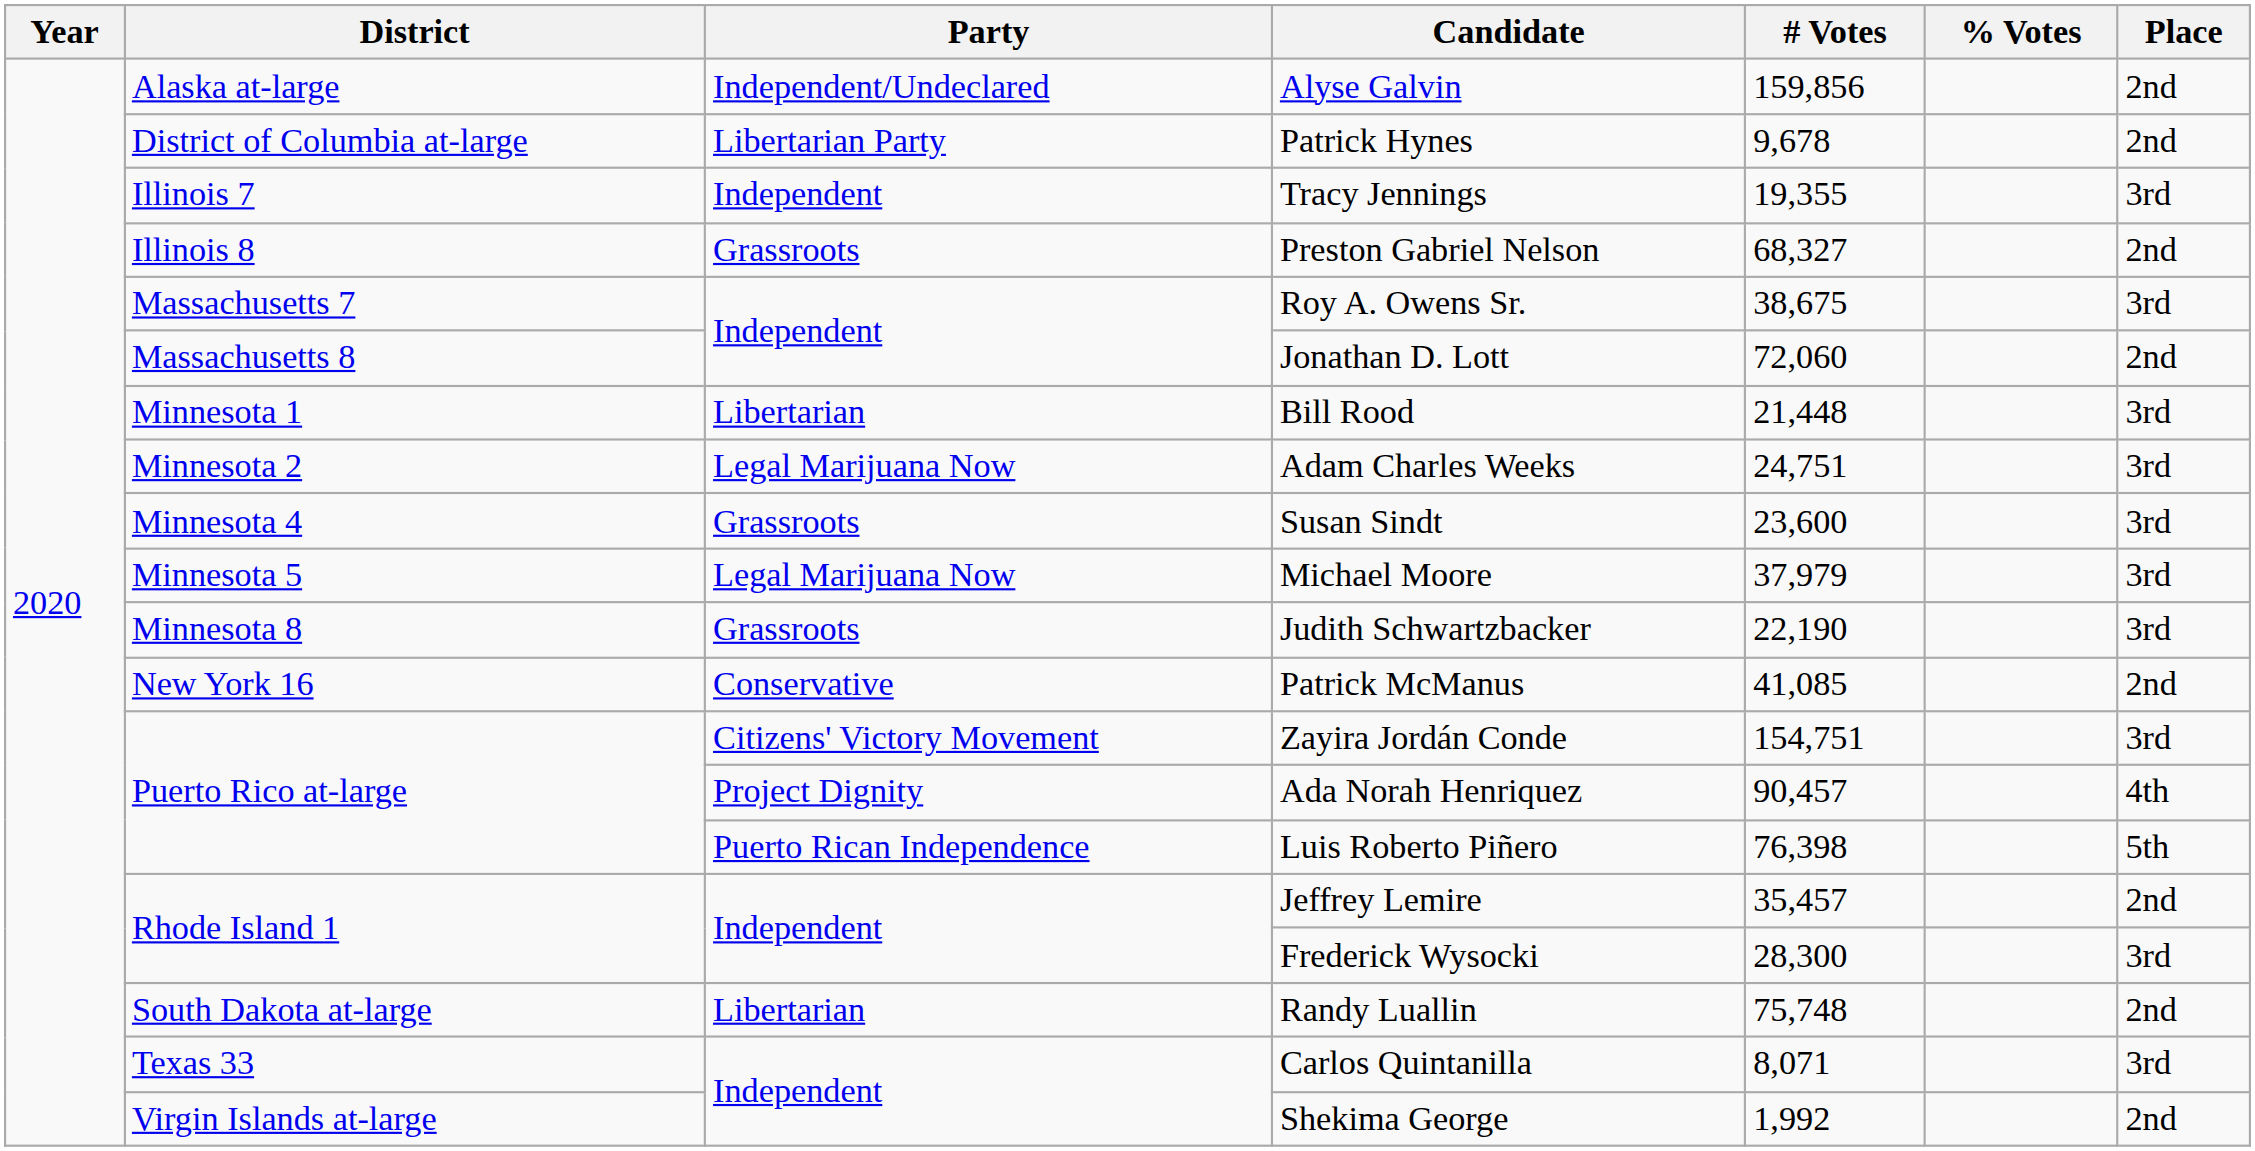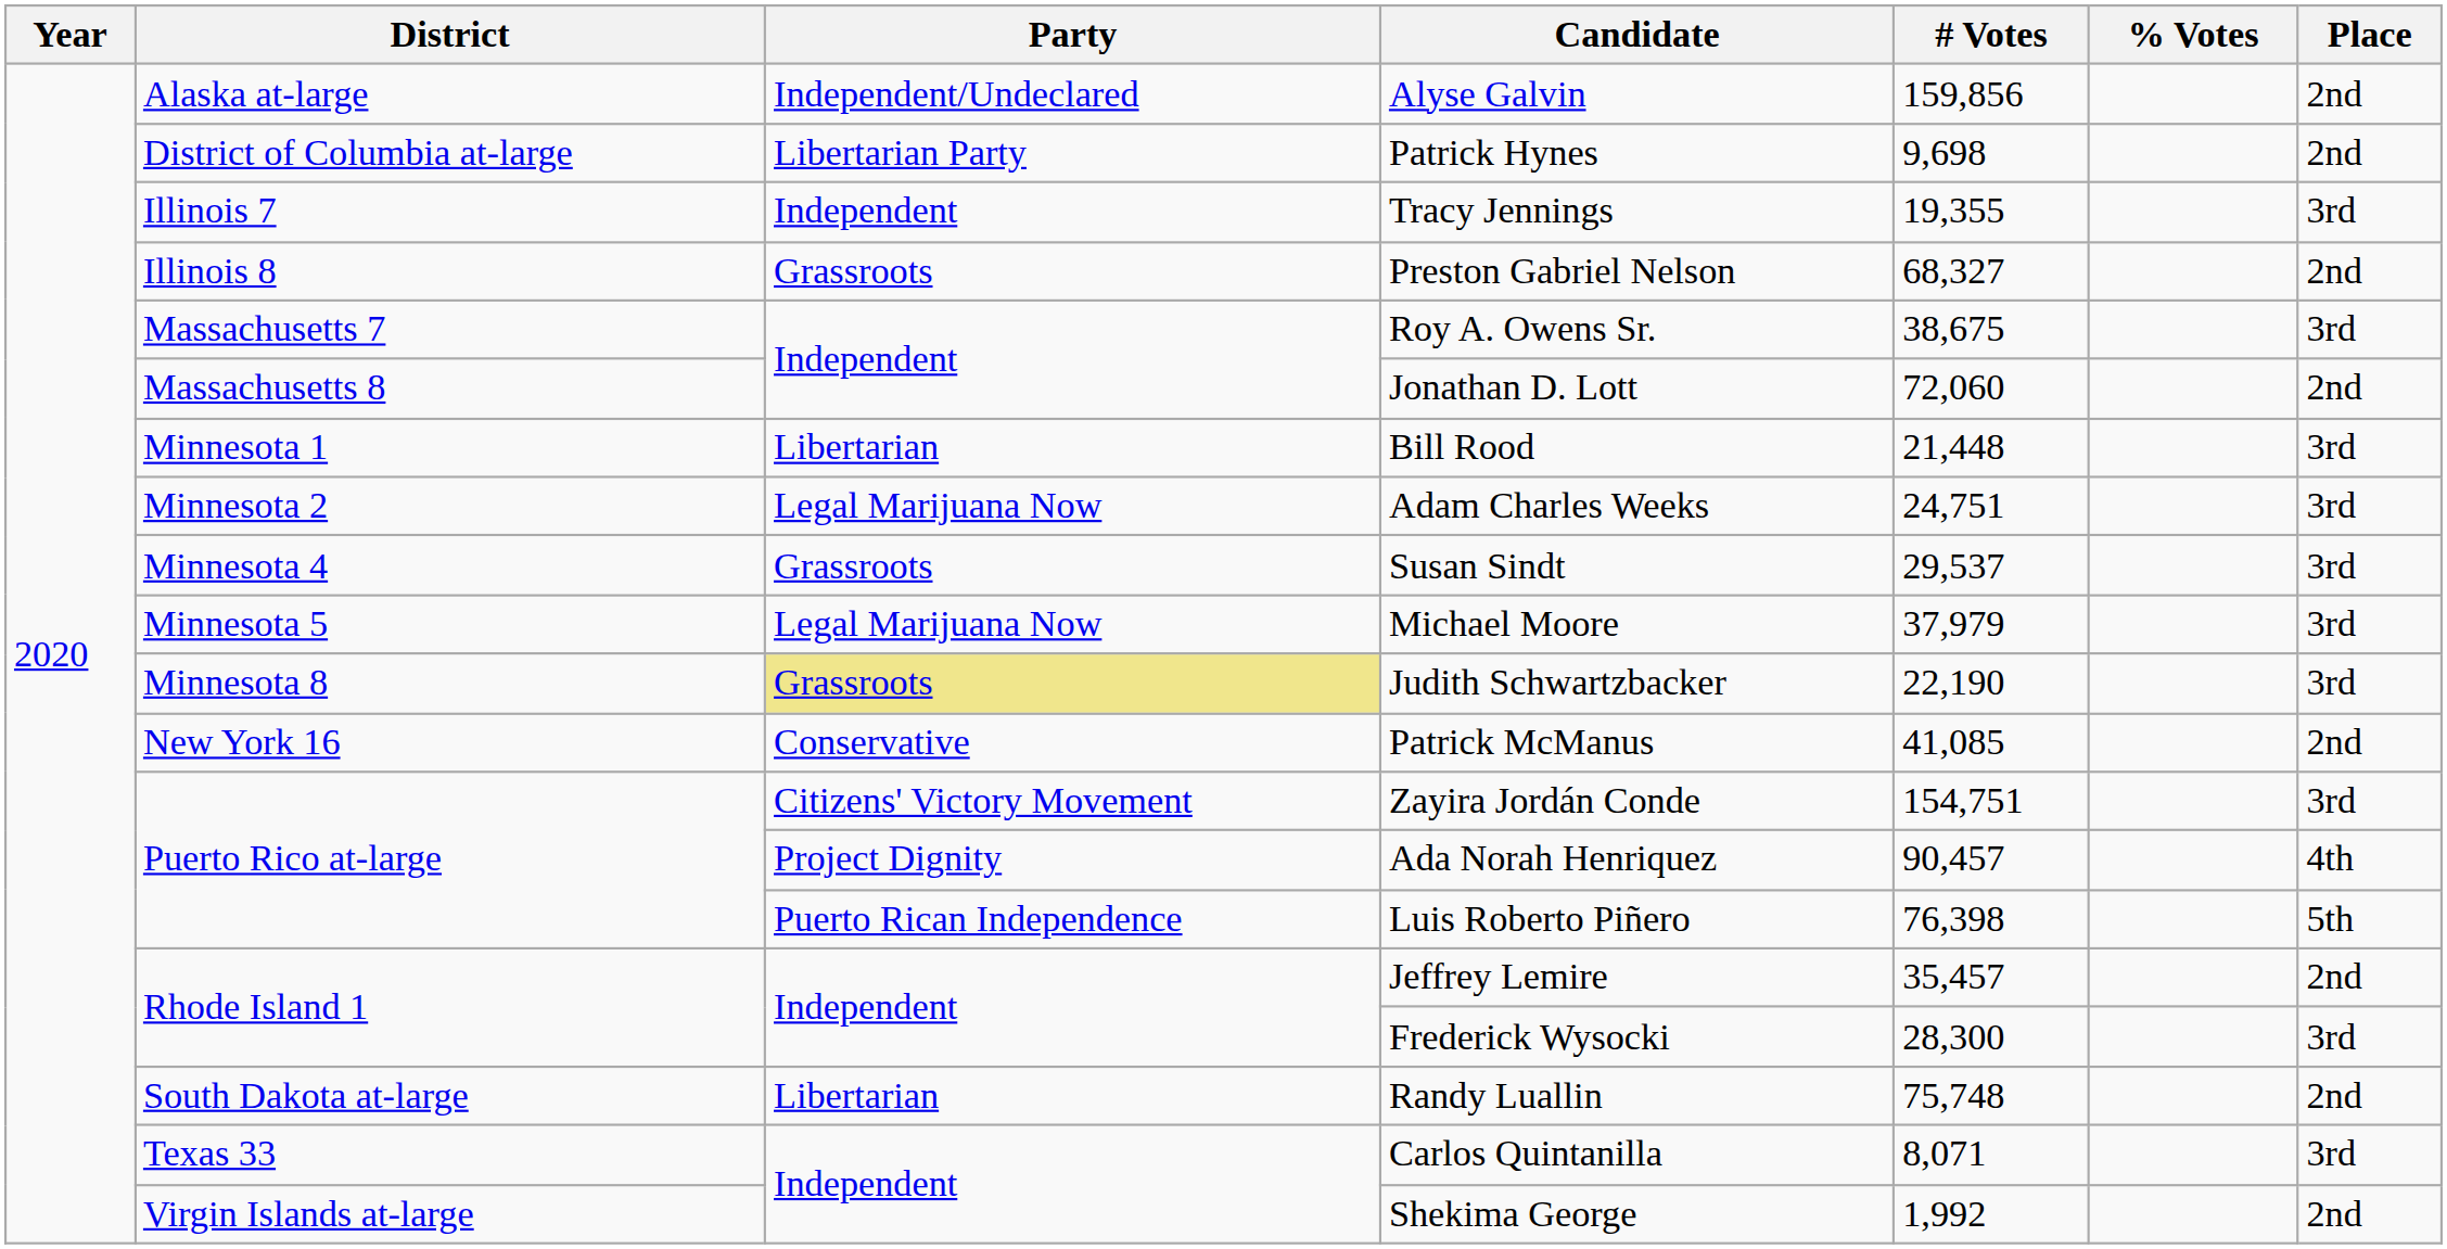Patrick Hynes | # Votes: 9,678 -> 9,698
Susan Sindt | # Votes: 23,600 -> 29,537
Judith Schwartzbacker | Party: no background -> khaki background
